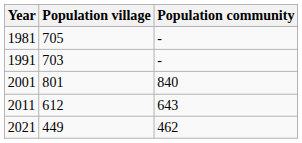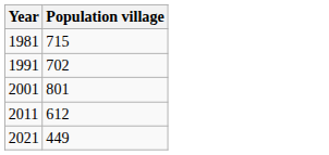- column: Population community | - | - | 840 | 643 | 462
1981 | Population village: 705 -> 715
1991 | Population village: 703 -> 702
